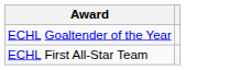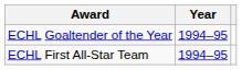+ column: Year | 1994–95 | 1994–95
